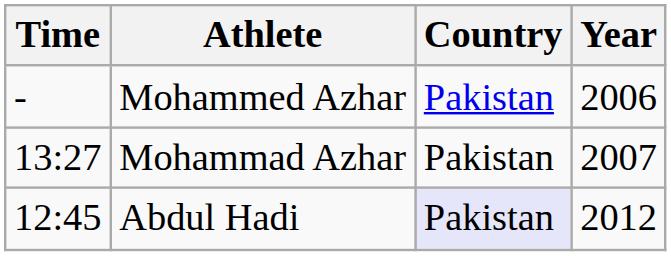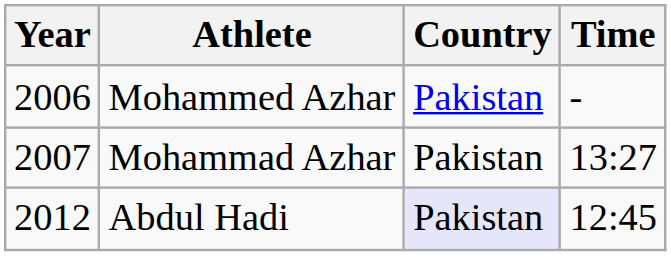columns swapped: Year <-> Time
